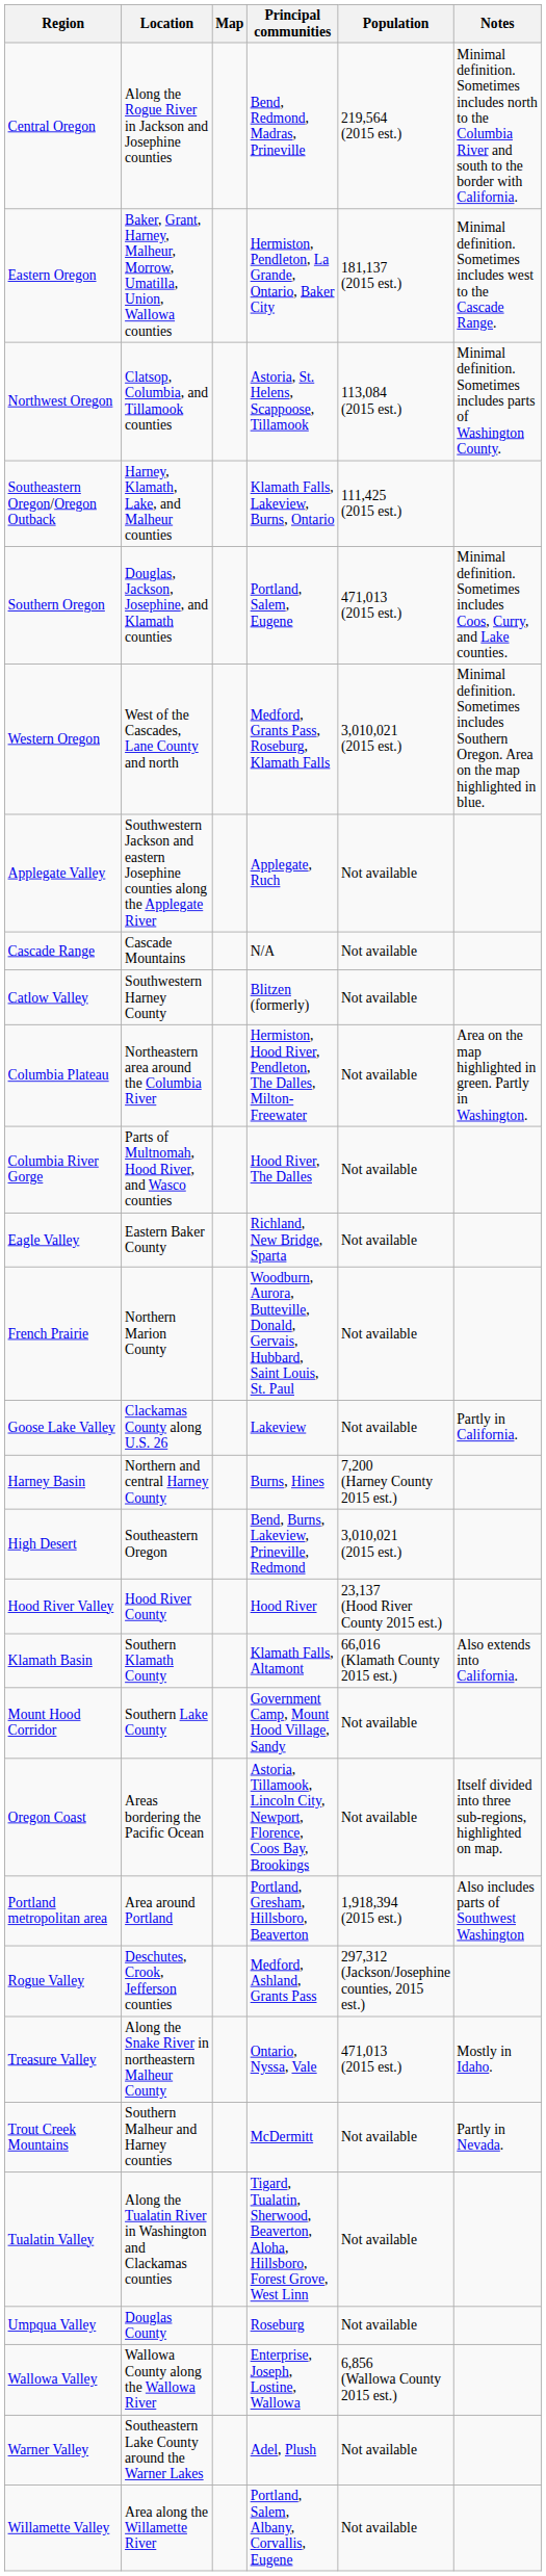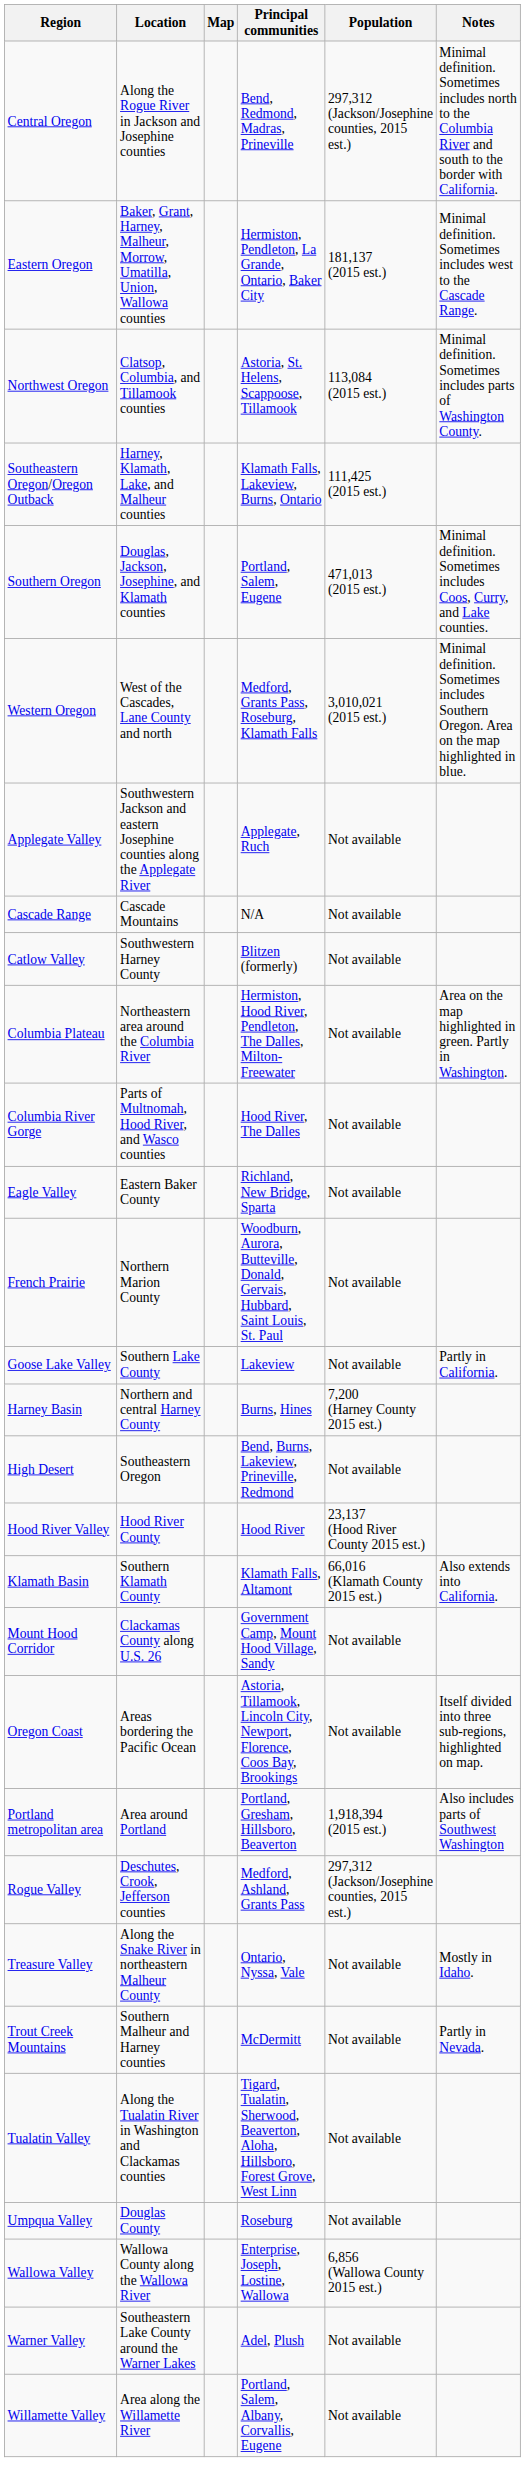Central Oregon | Population: 219,564 (2015 est.) -> 297,312 (Jackson/Josephine counties, 2015 est.)
Goose Lake Valley | Location: Clackamas County along U.S. 26 -> Southern Lake County
High Desert | Population: 3,010,021 (2015 est.) -> Not available
Mount Hood Corridor | Location: Southern Lake County -> Clackamas County along U.S. 26
Treasure Valley | Population: 471,013 (2015 est.) -> Not available
